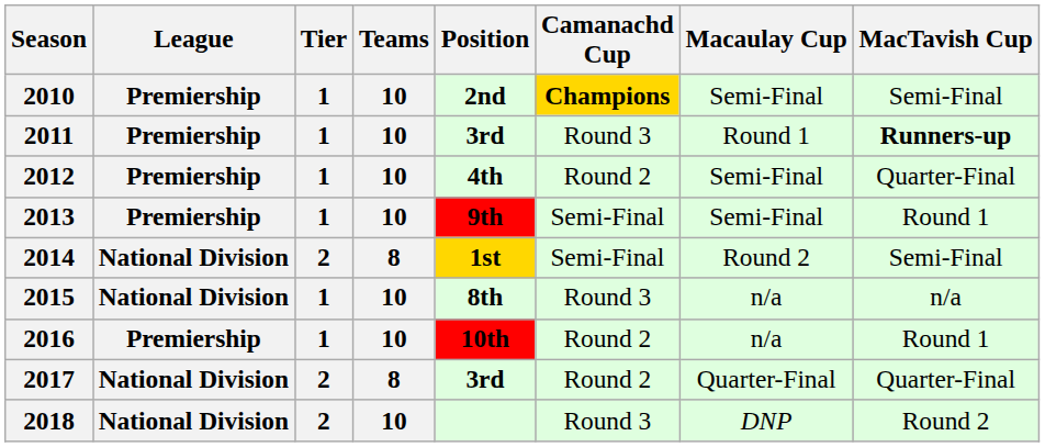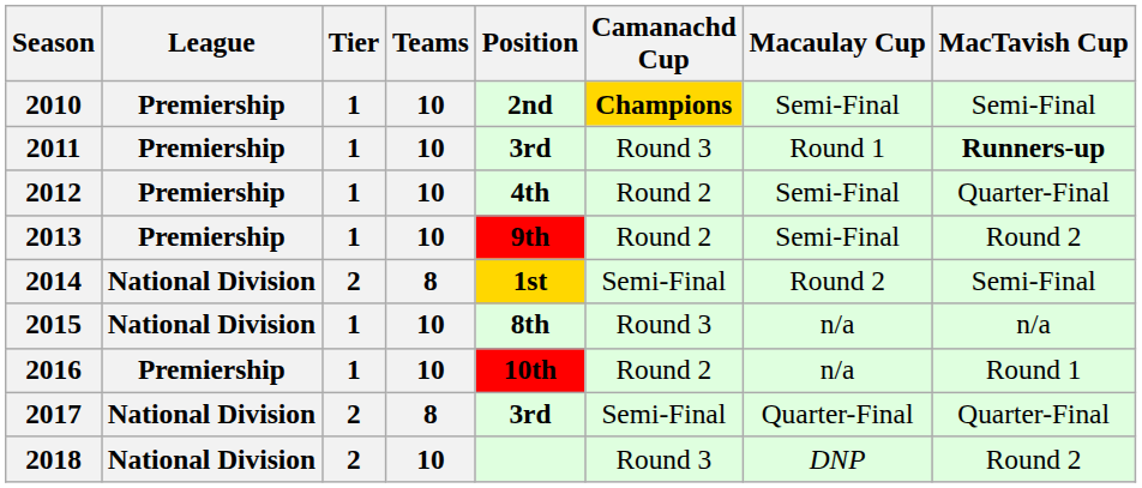2013 | Camanachd Cup: Semi-Final -> Round 2
2013 | MacTavish Cup: Round 1 -> Round 2
2017 | Camanachd Cup: Round 2 -> Semi-Final
